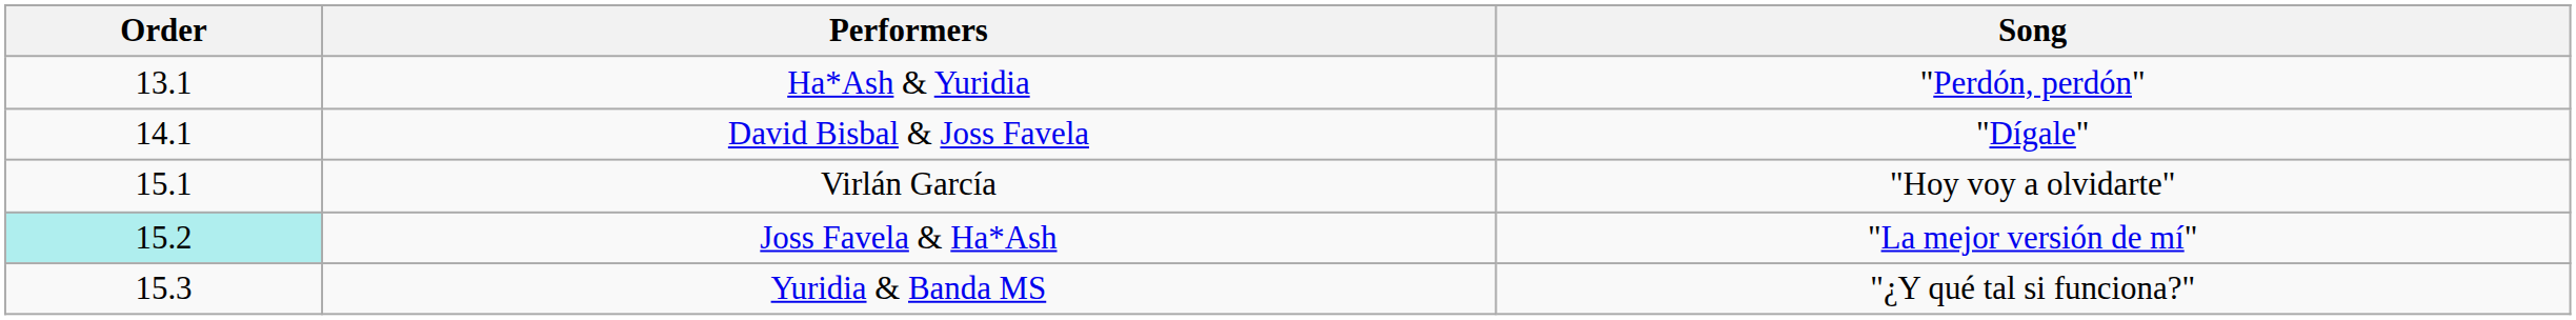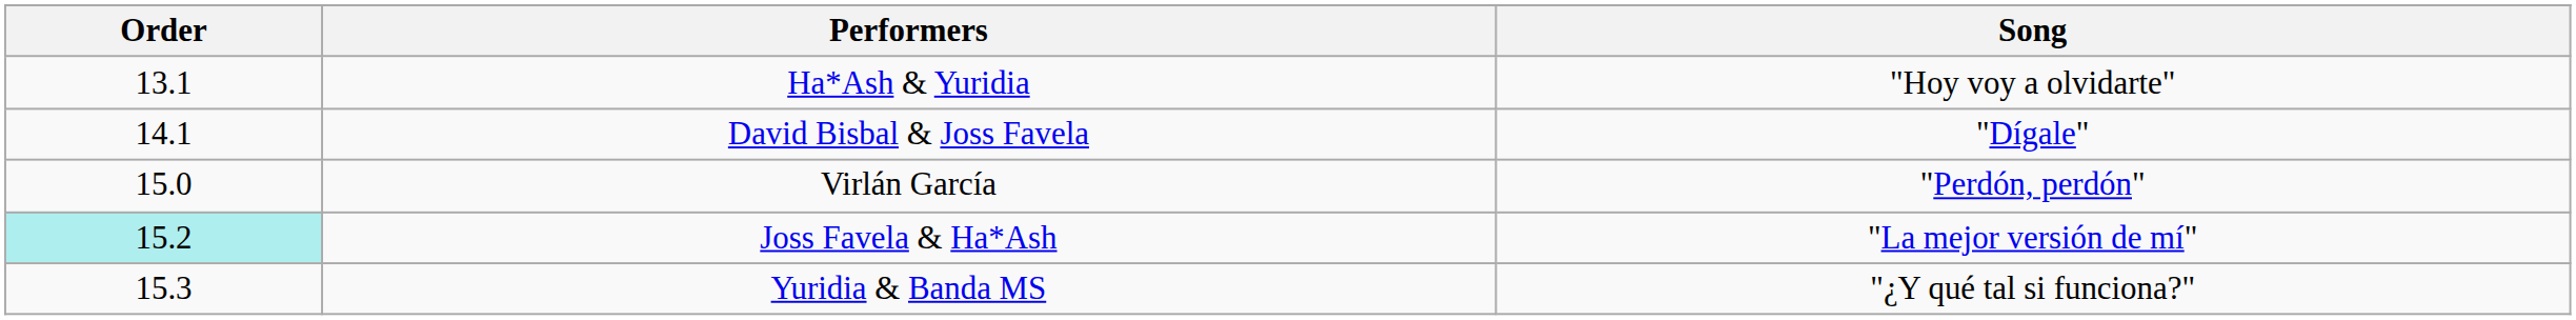Ha*Ash & Yuridia | Song: "Perdón, perdón" -> "Hoy voy a olvidarte"
Virlán García | Order: 15.1 -> 15.0
Virlán García | Song: "Hoy voy a olvidarte" -> "Perdón, perdón"
